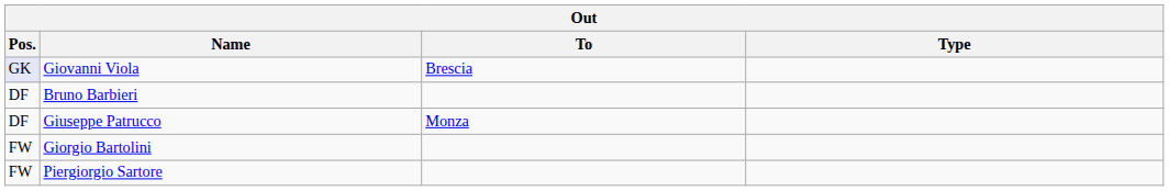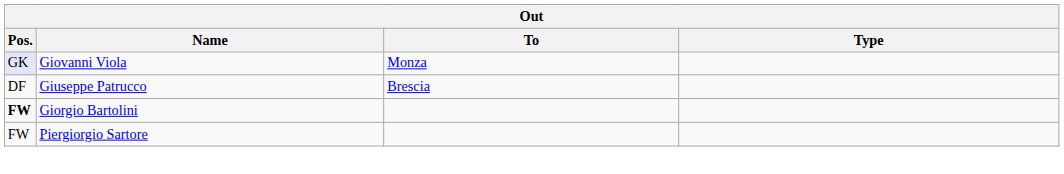Giovanni Viola | To: Brescia -> Monza
- row: DF | Bruno Barbieri
Giuseppe Patrucco | To: Monza -> Brescia
Giorgio Bartolini | Pos.: normal -> bold
